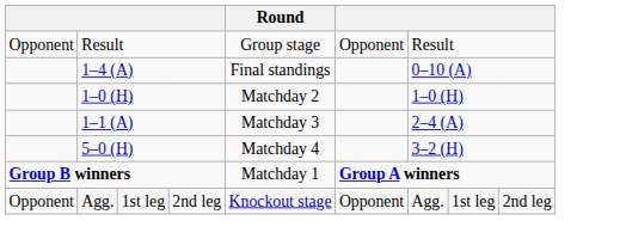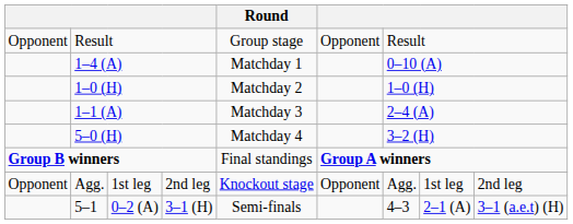1–4 (A) | Round: Final standings -> Matchday 1
Group B winners | Round: Matchday 1 -> Final standings
+ row: 5–1 | 0–2 (A) | 3–1 (H) | Semi-finals | 4–3 | 2–1 (A) | 3–1 (a.e.t) (H)
